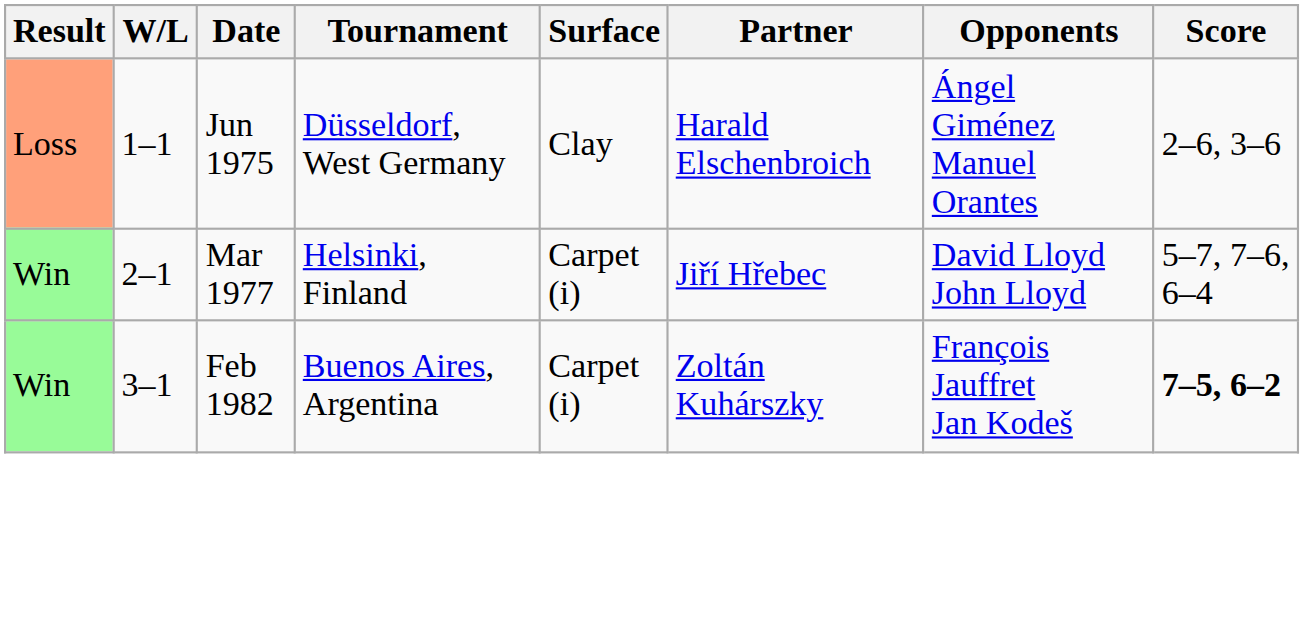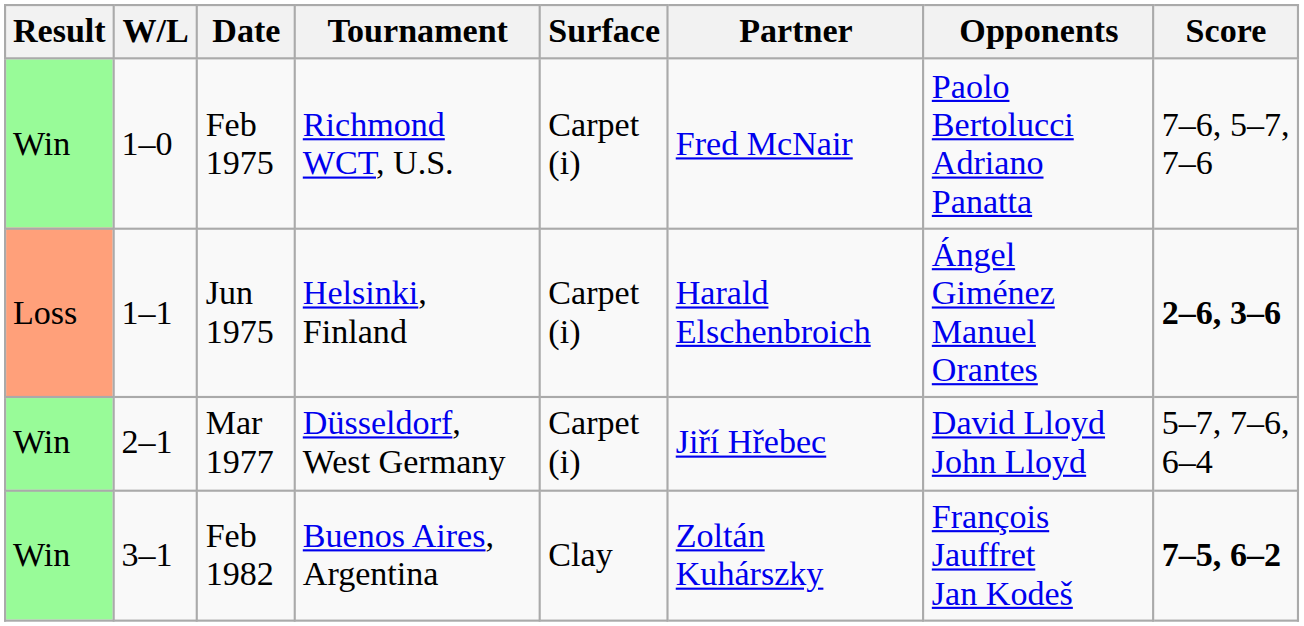+ row: Win | 1–0 | Feb 1975 | Richmond WCT, U.S. | Carpet (i) | Fred McNair | Paolo Bertolucci Adriano Panatta | 7–6, 5–7, 7–6
Jun 1975 | Tournament: Düsseldorf, West Germany -> Helsinki, Finland
Jun 1975 | Surface: Clay -> Carpet (i)
Jun 1975 | Score: normal -> bold
Mar 1977 | Tournament: Helsinki, Finland -> Düsseldorf, West Germany
Feb 1982 | Surface: Carpet (i) -> Clay
